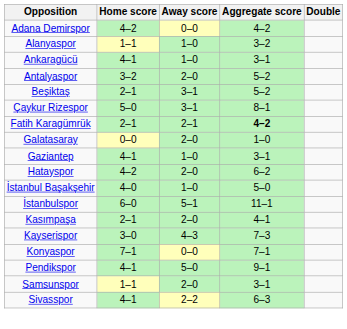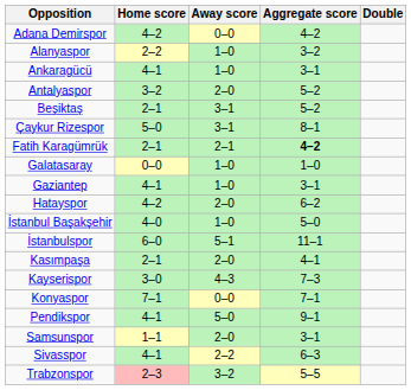Alanyaspor | Home score: 1–1 -> 2–2
Galatasaray | Away score: 2–0 -> 1–0
+ row: Trabzonspor | 2–3 | 3–2 | 5–5
